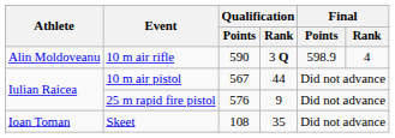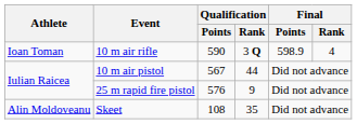10 m air rifle | Athlete: Alin Moldoveanu -> Ioan Toman
Skeet | Athlete: Ioan Toman -> Alin Moldoveanu
